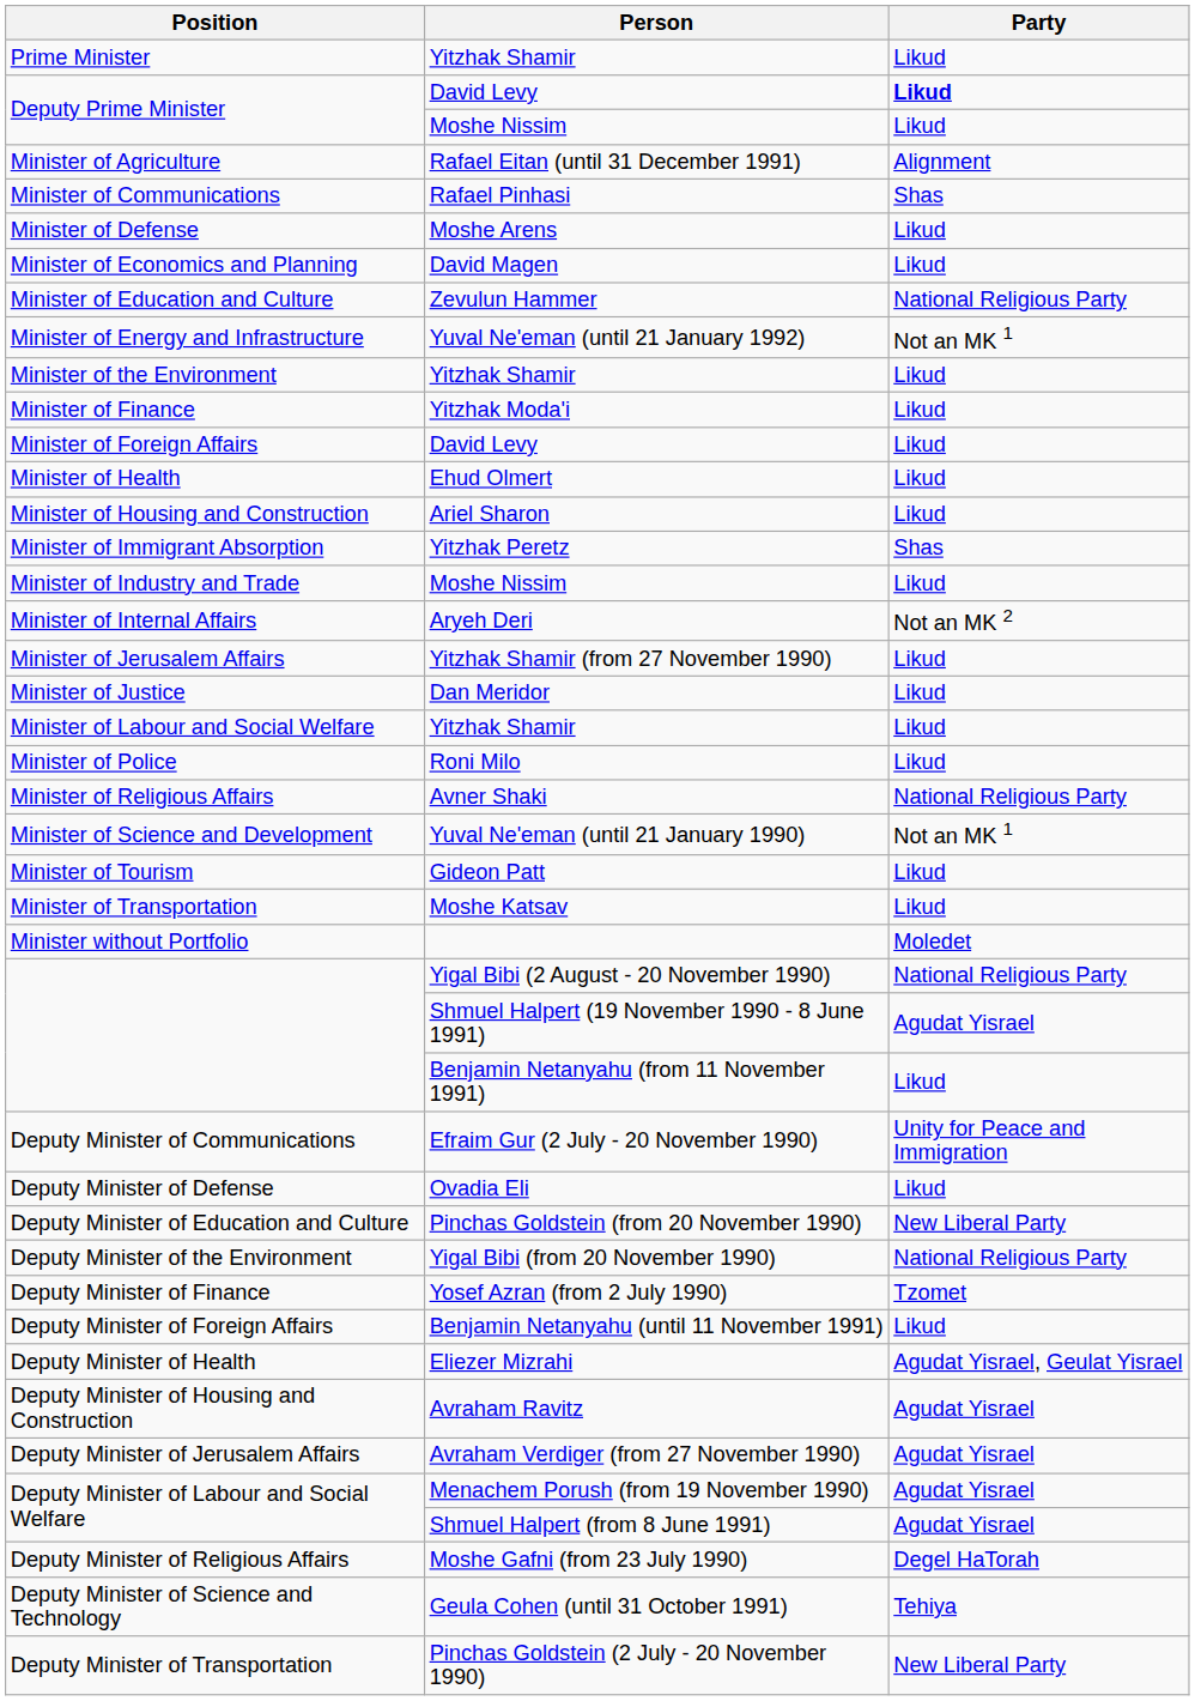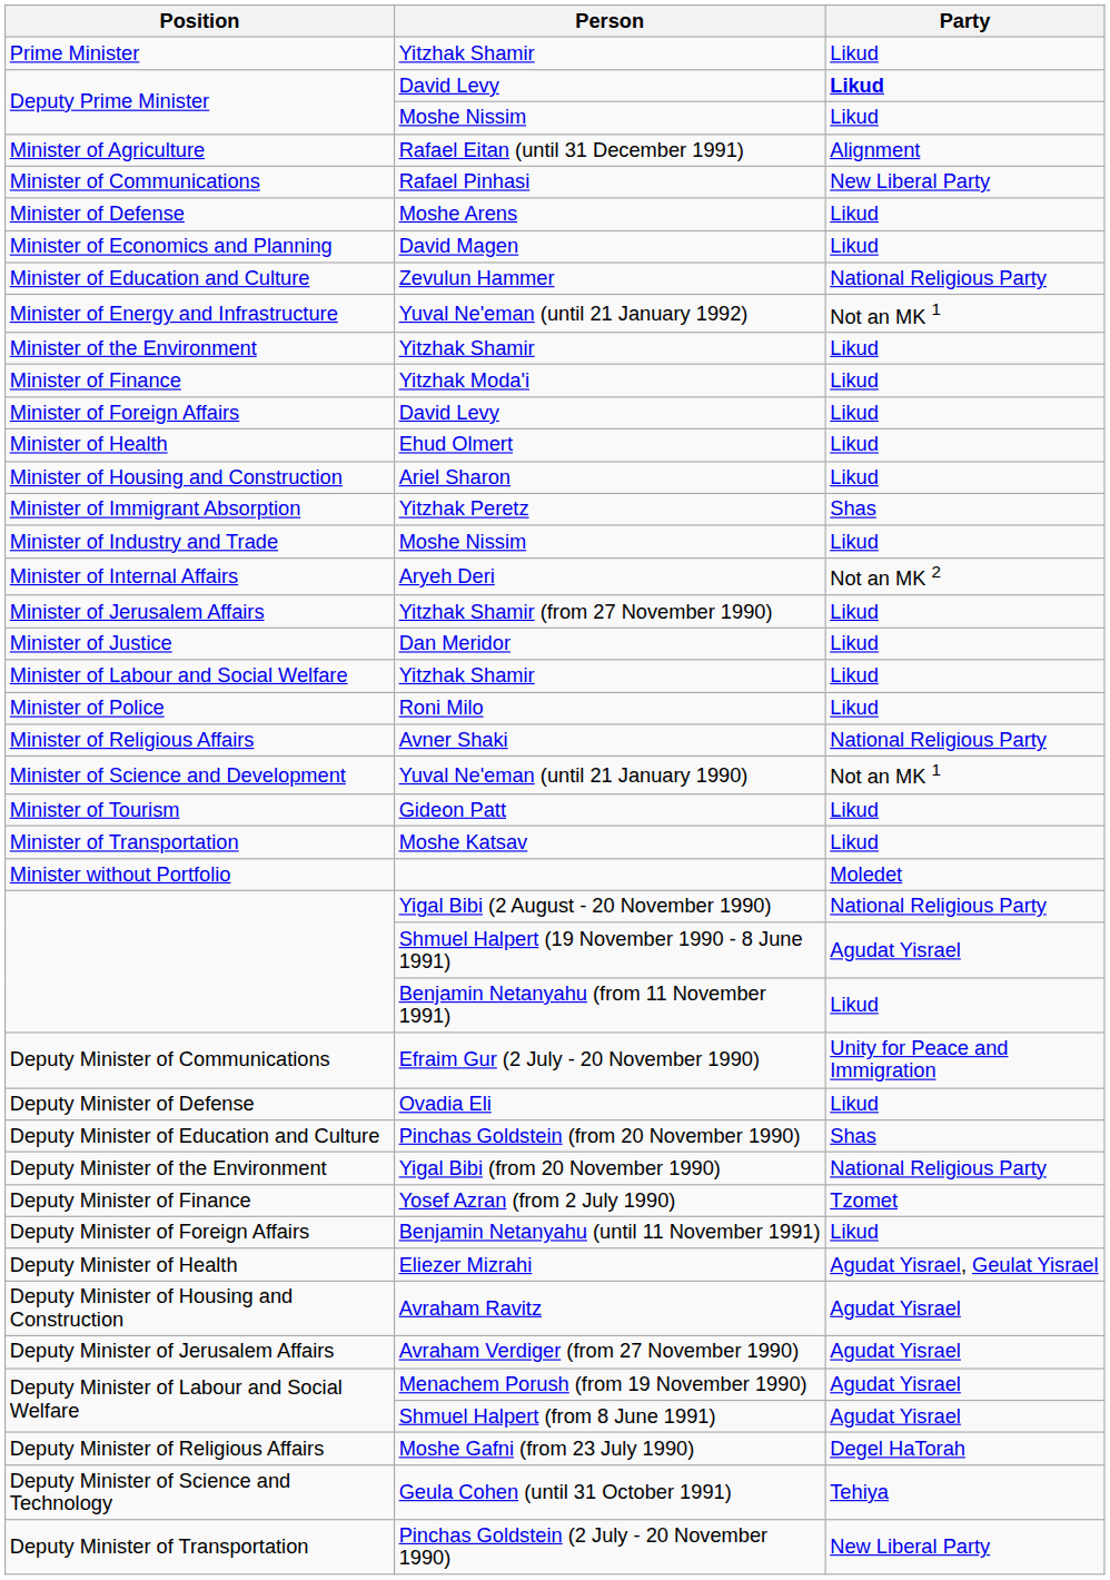Minister of Communications | Party: Shas -> New Liberal Party
Deputy Minister of Education and Culture | Party: New Liberal Party -> Shas
